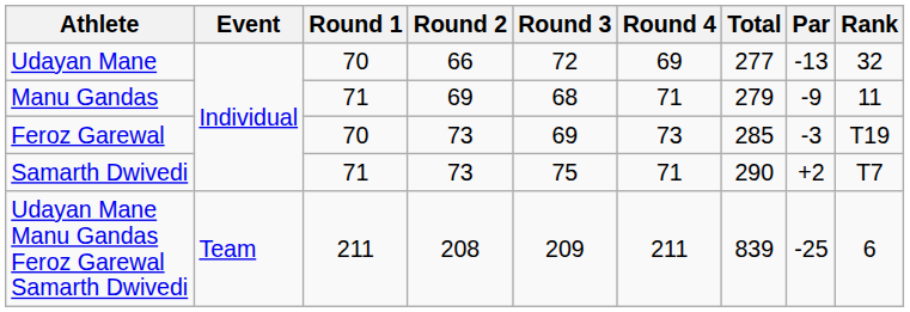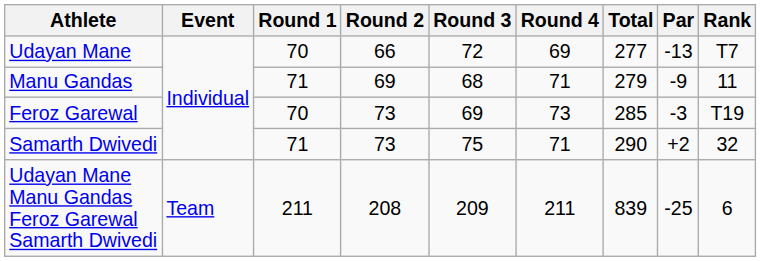Udayan Mane | Rank: 32 -> T7
Samarth Dwivedi | Rank: T7 -> 32
